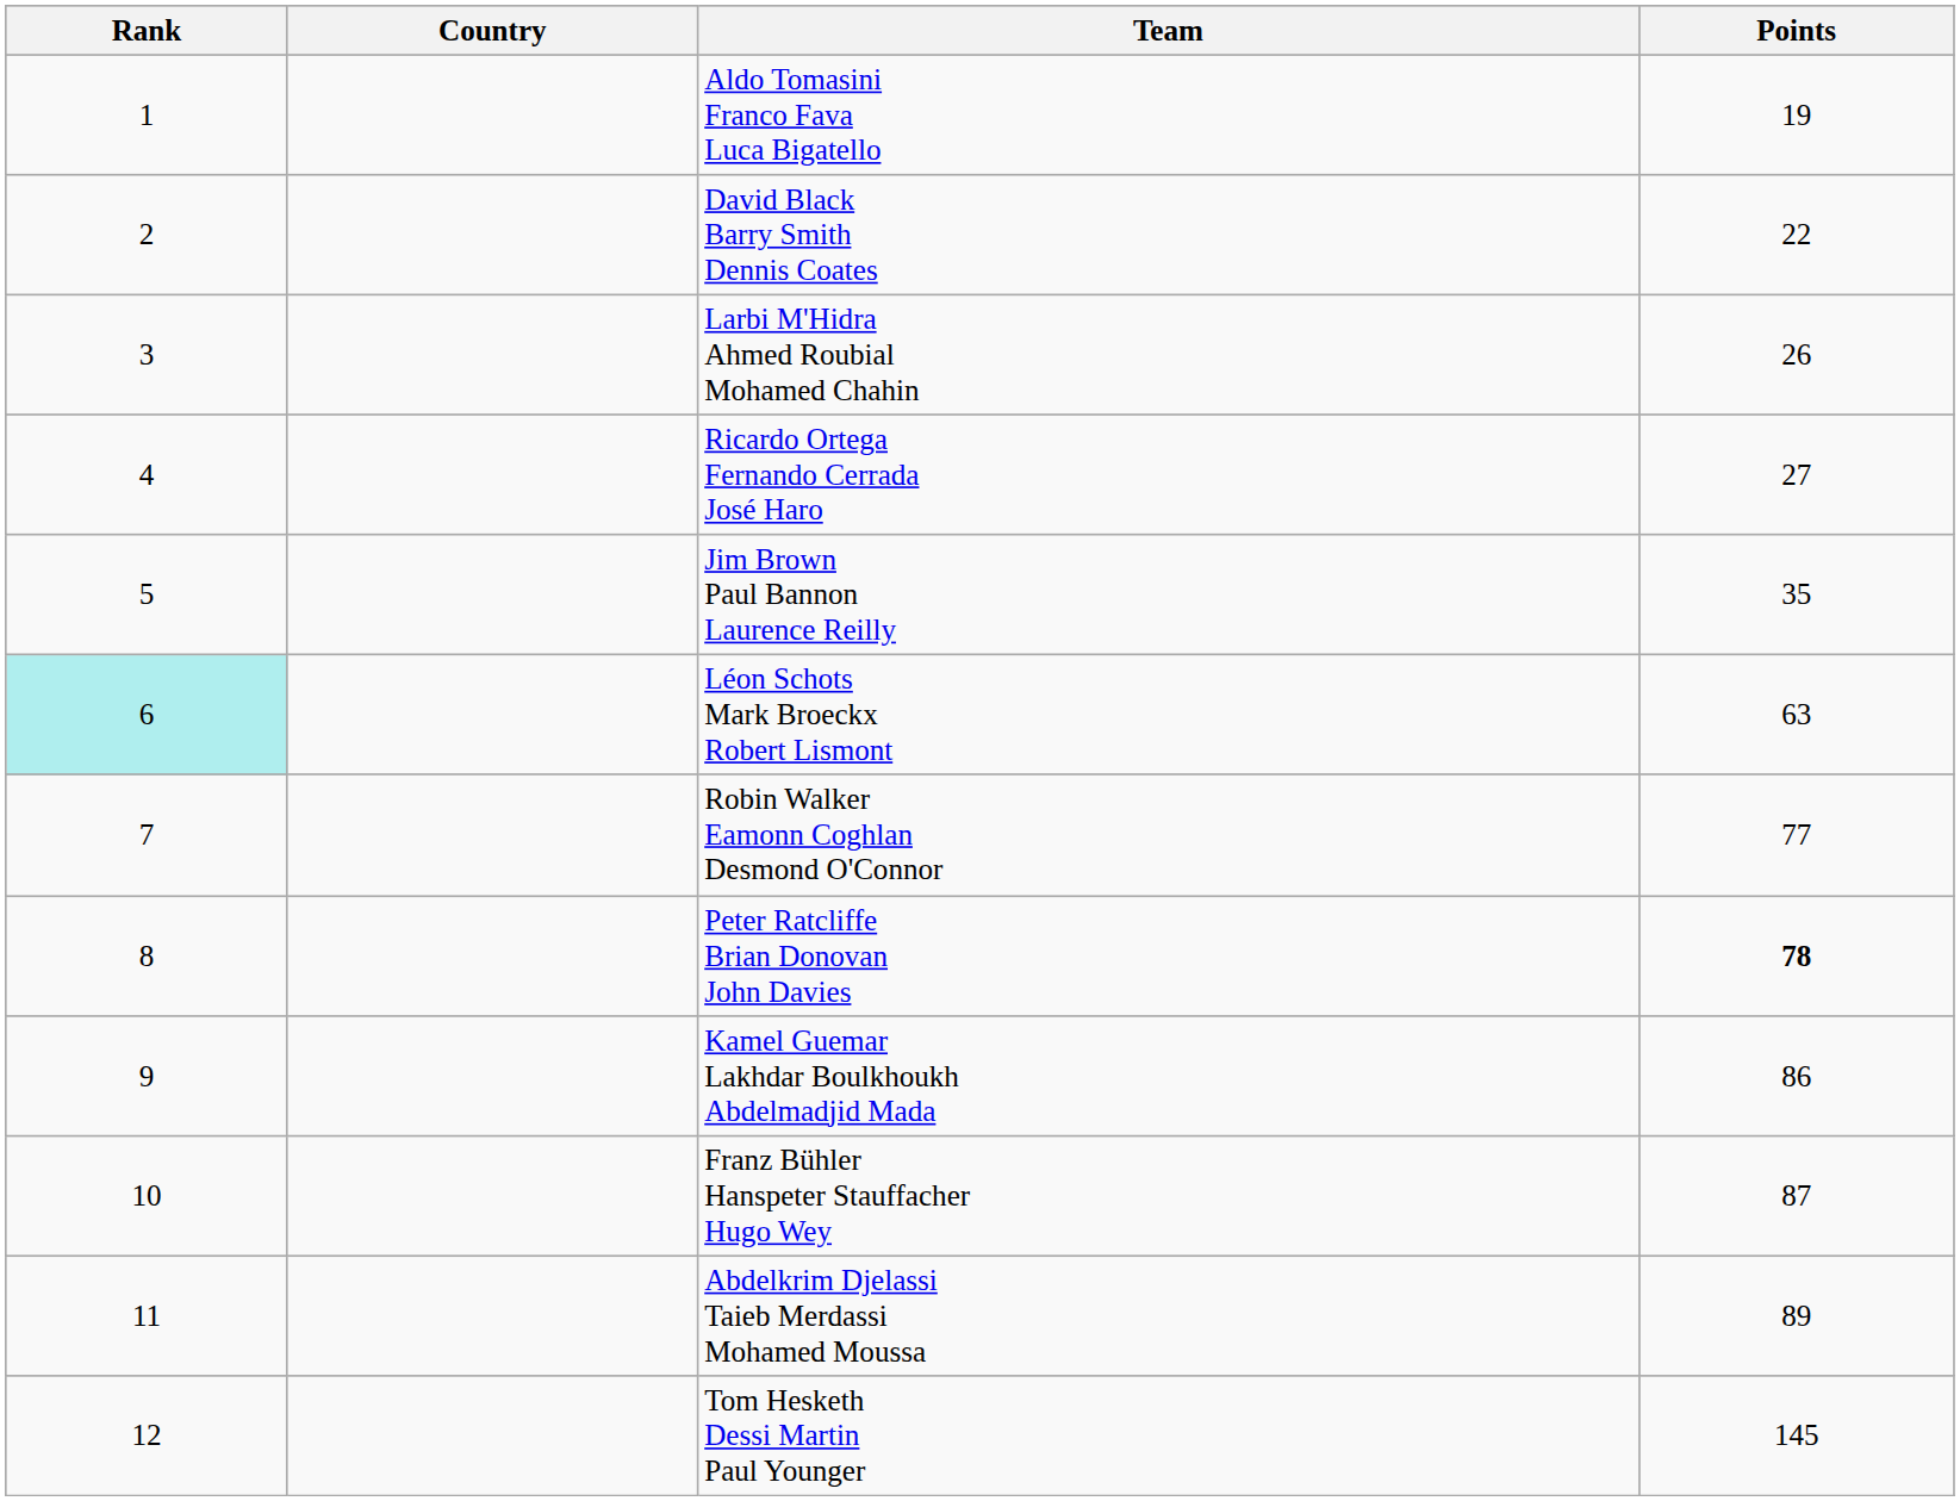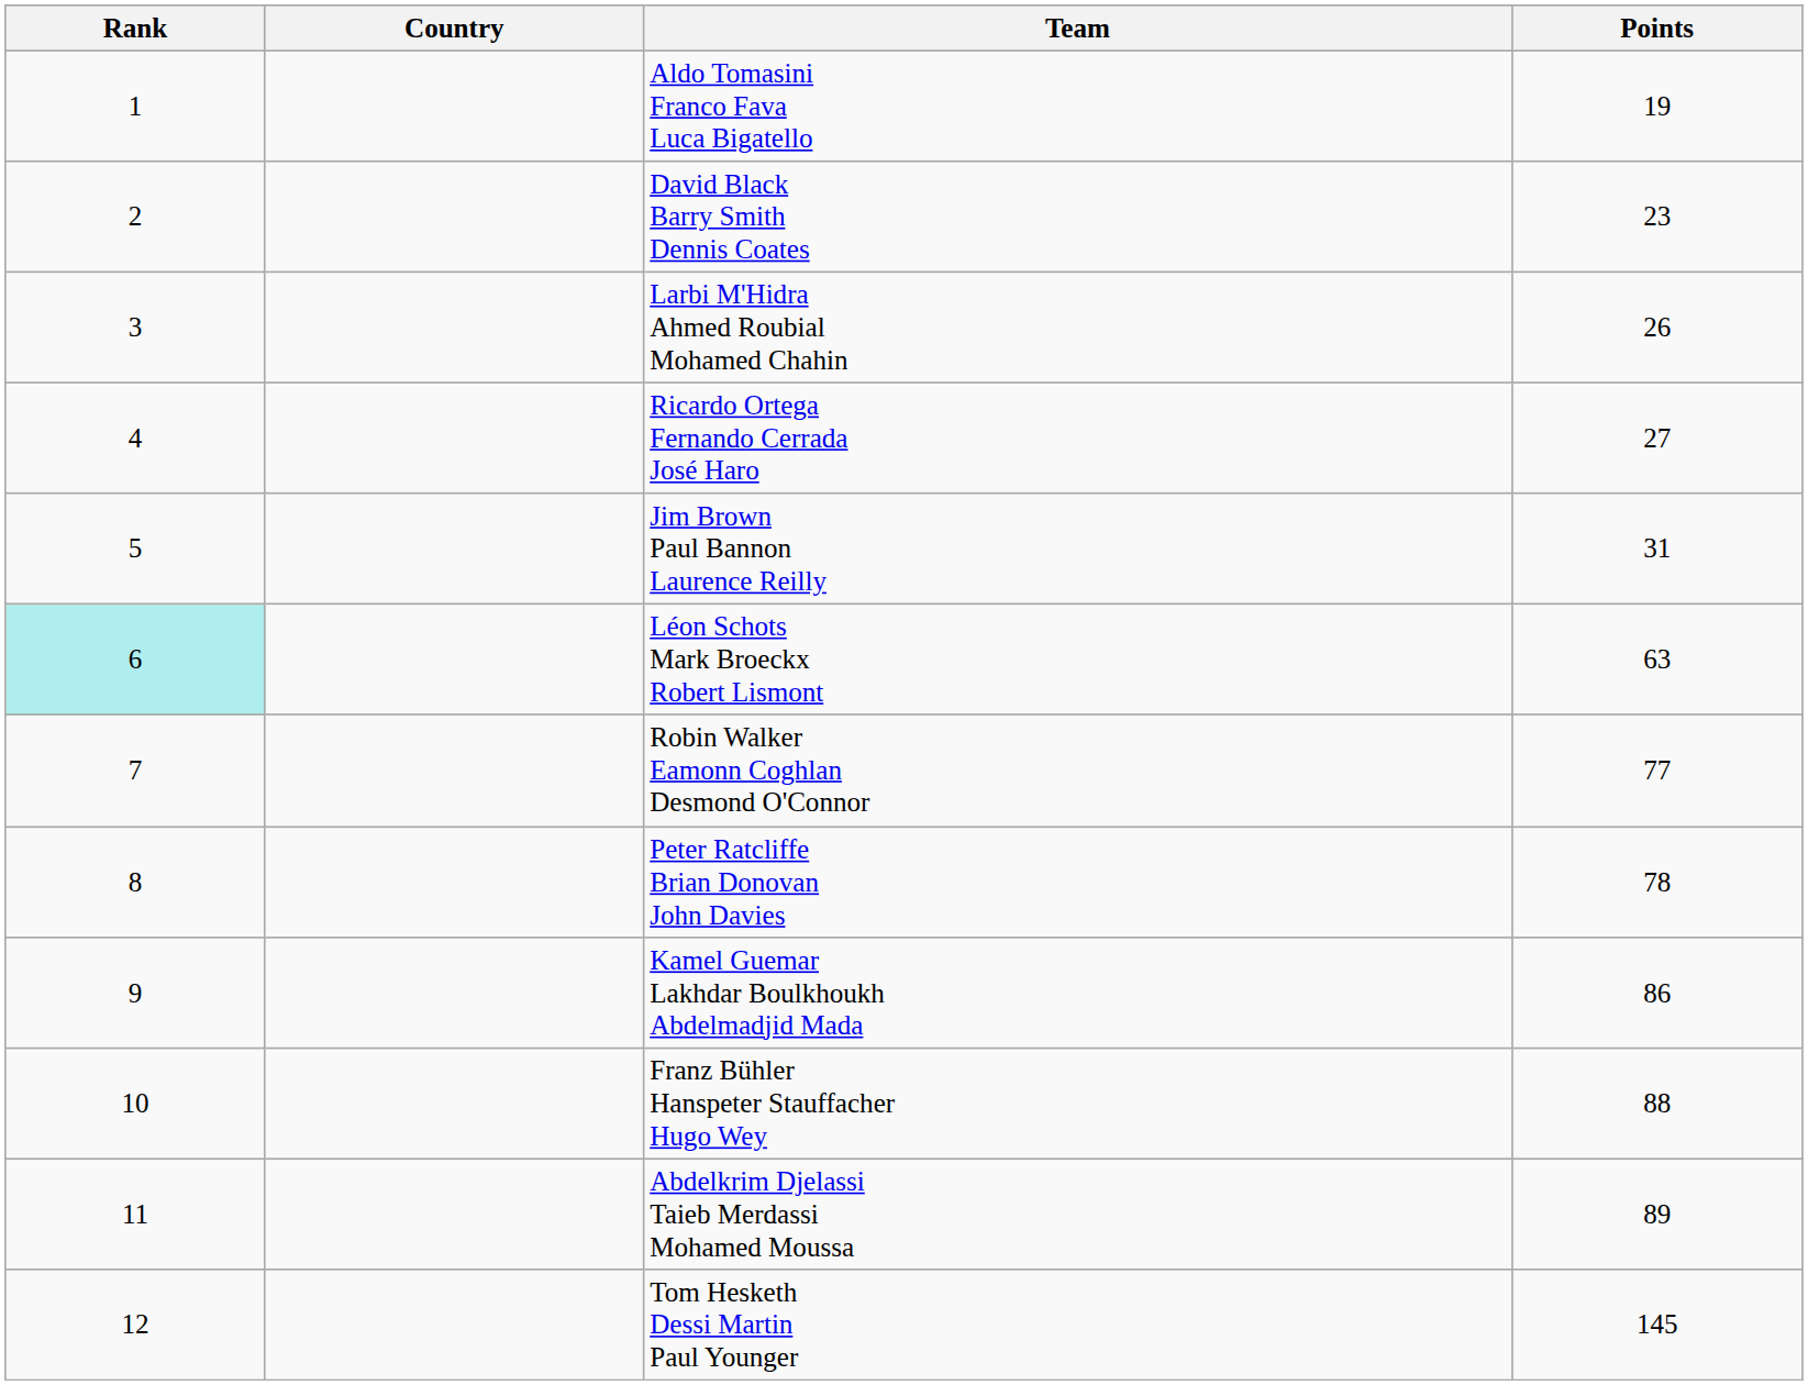David Black Barry Smith Dennis Coates | Points: 22 -> 23
Jim Brown Paul Bannon Laurence Reilly | Points: 35 -> 31
Peter Ratcliffe Brian Donovan John Davies | Points: bold -> normal
Franz Bühler Hanspeter Stauffacher Hugo Wey | Points: 87 -> 88
